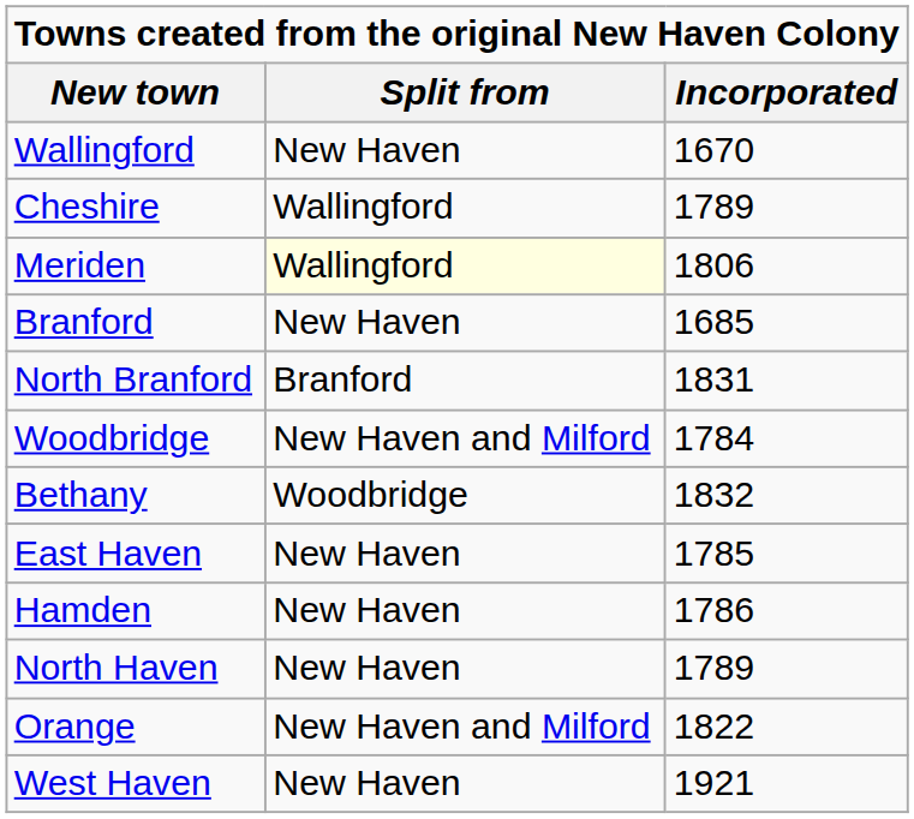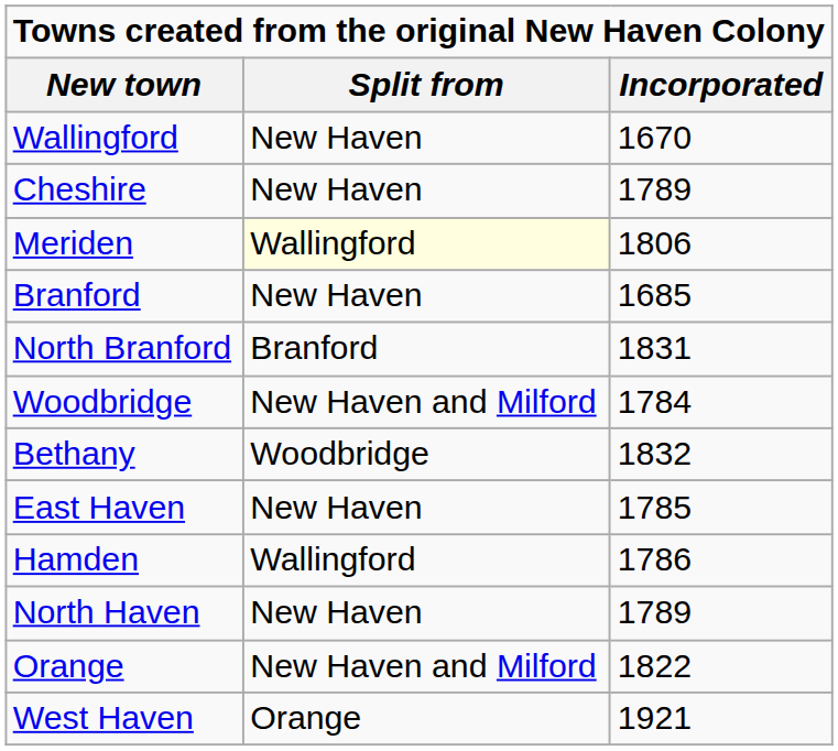Cheshire | Split from: Wallingford -> New Haven
Hamden | Split from: New Haven -> Wallingford
West Haven | Split from: New Haven -> Orange
